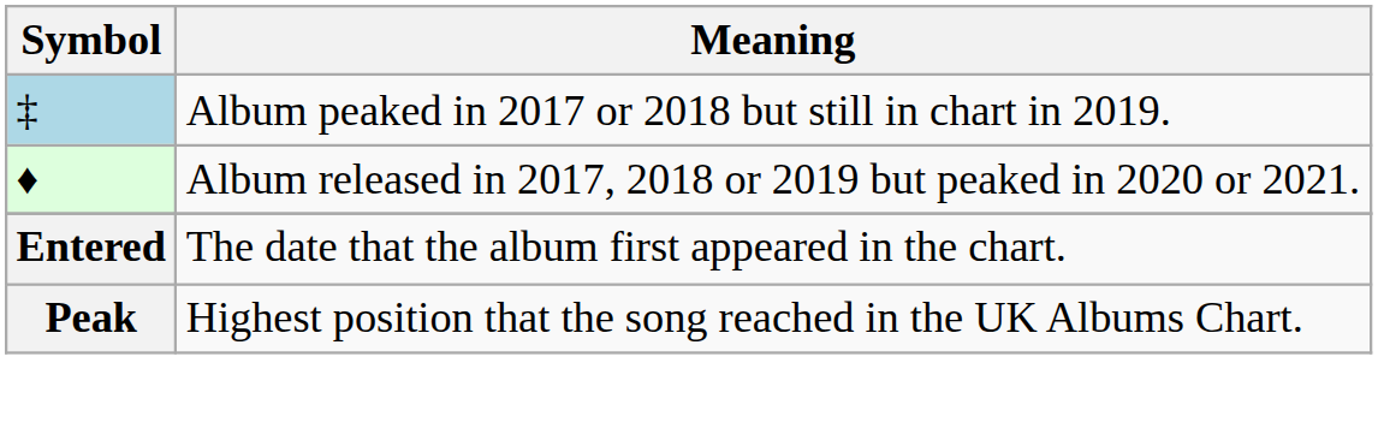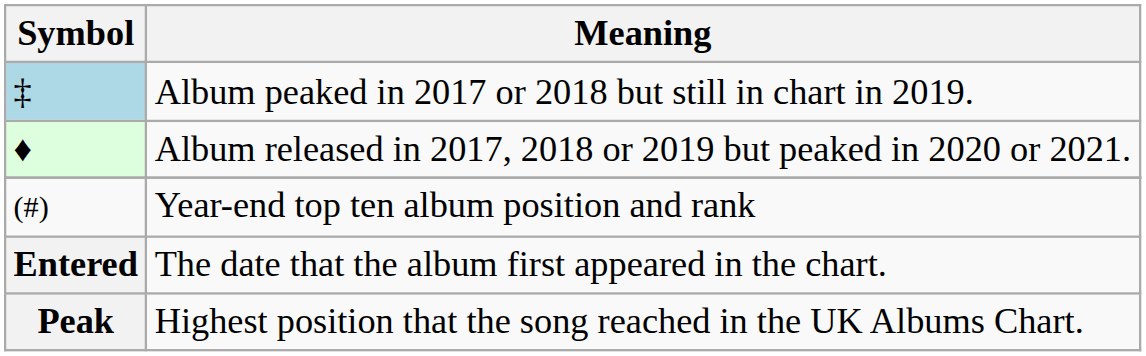+ row: (#) | Year-end top ten album position and rank
